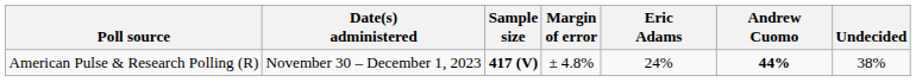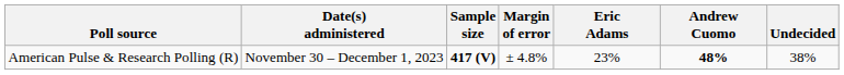American Pulse & Research Polling (R) | Eric Adams: 24% -> 23%
American Pulse & Research Polling (R) | Andrew Cuomo: 44% -> 48%
